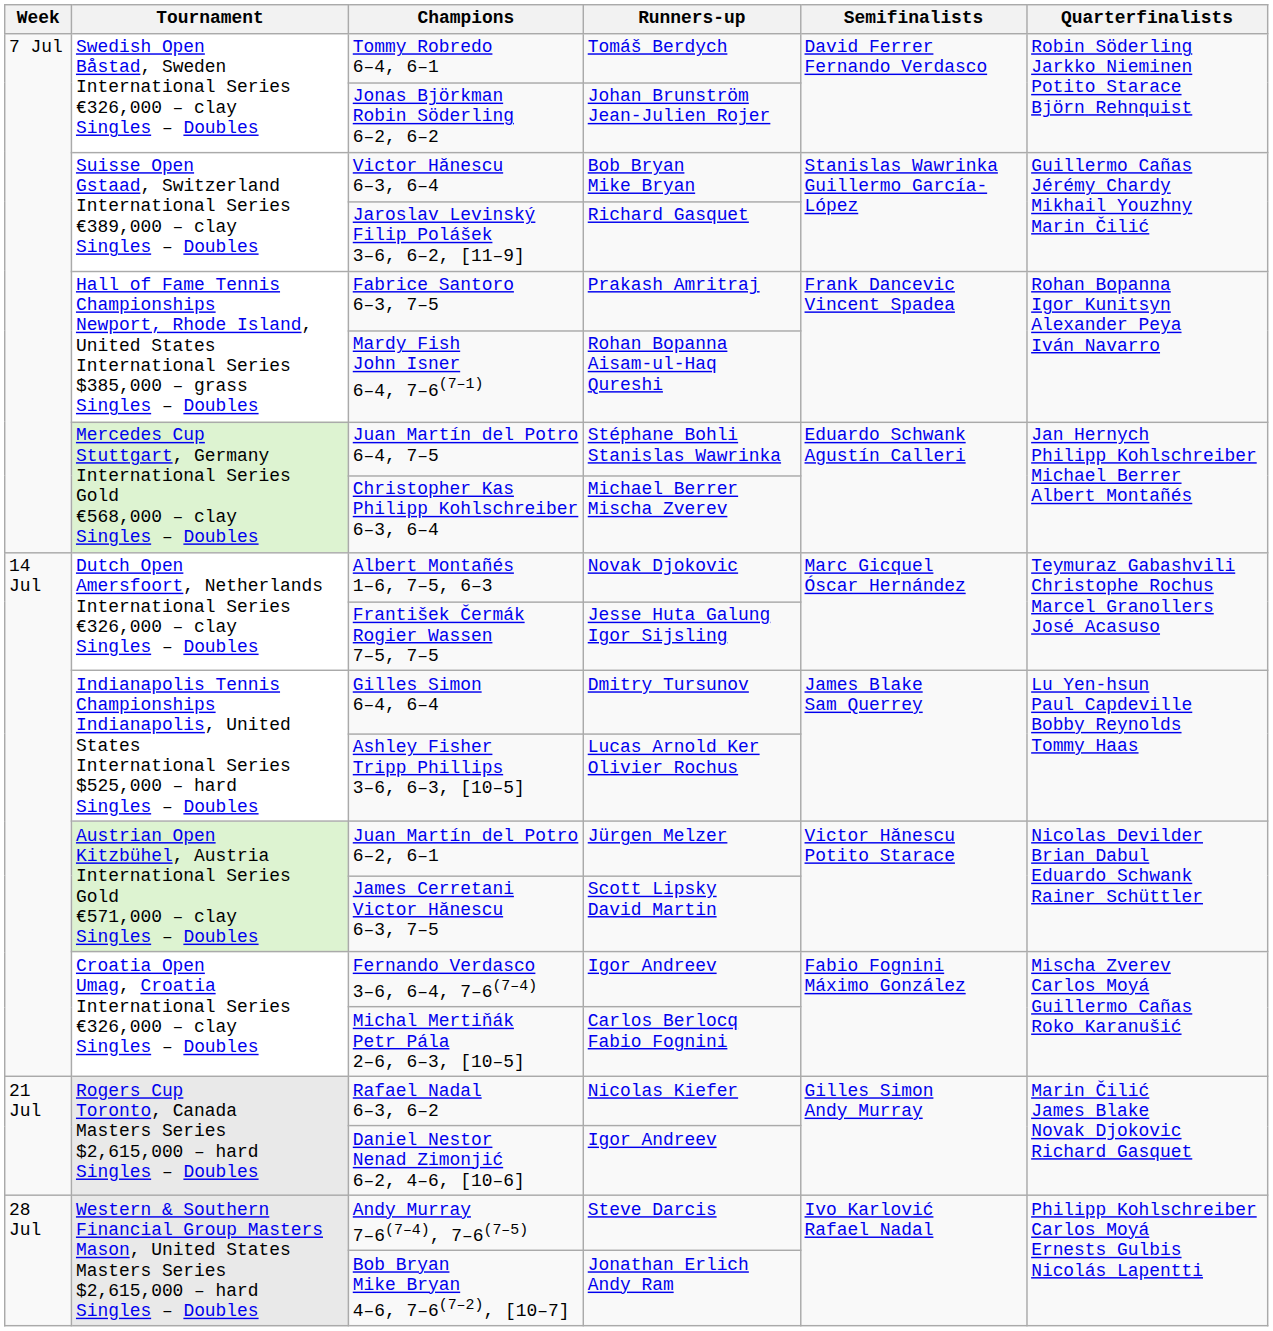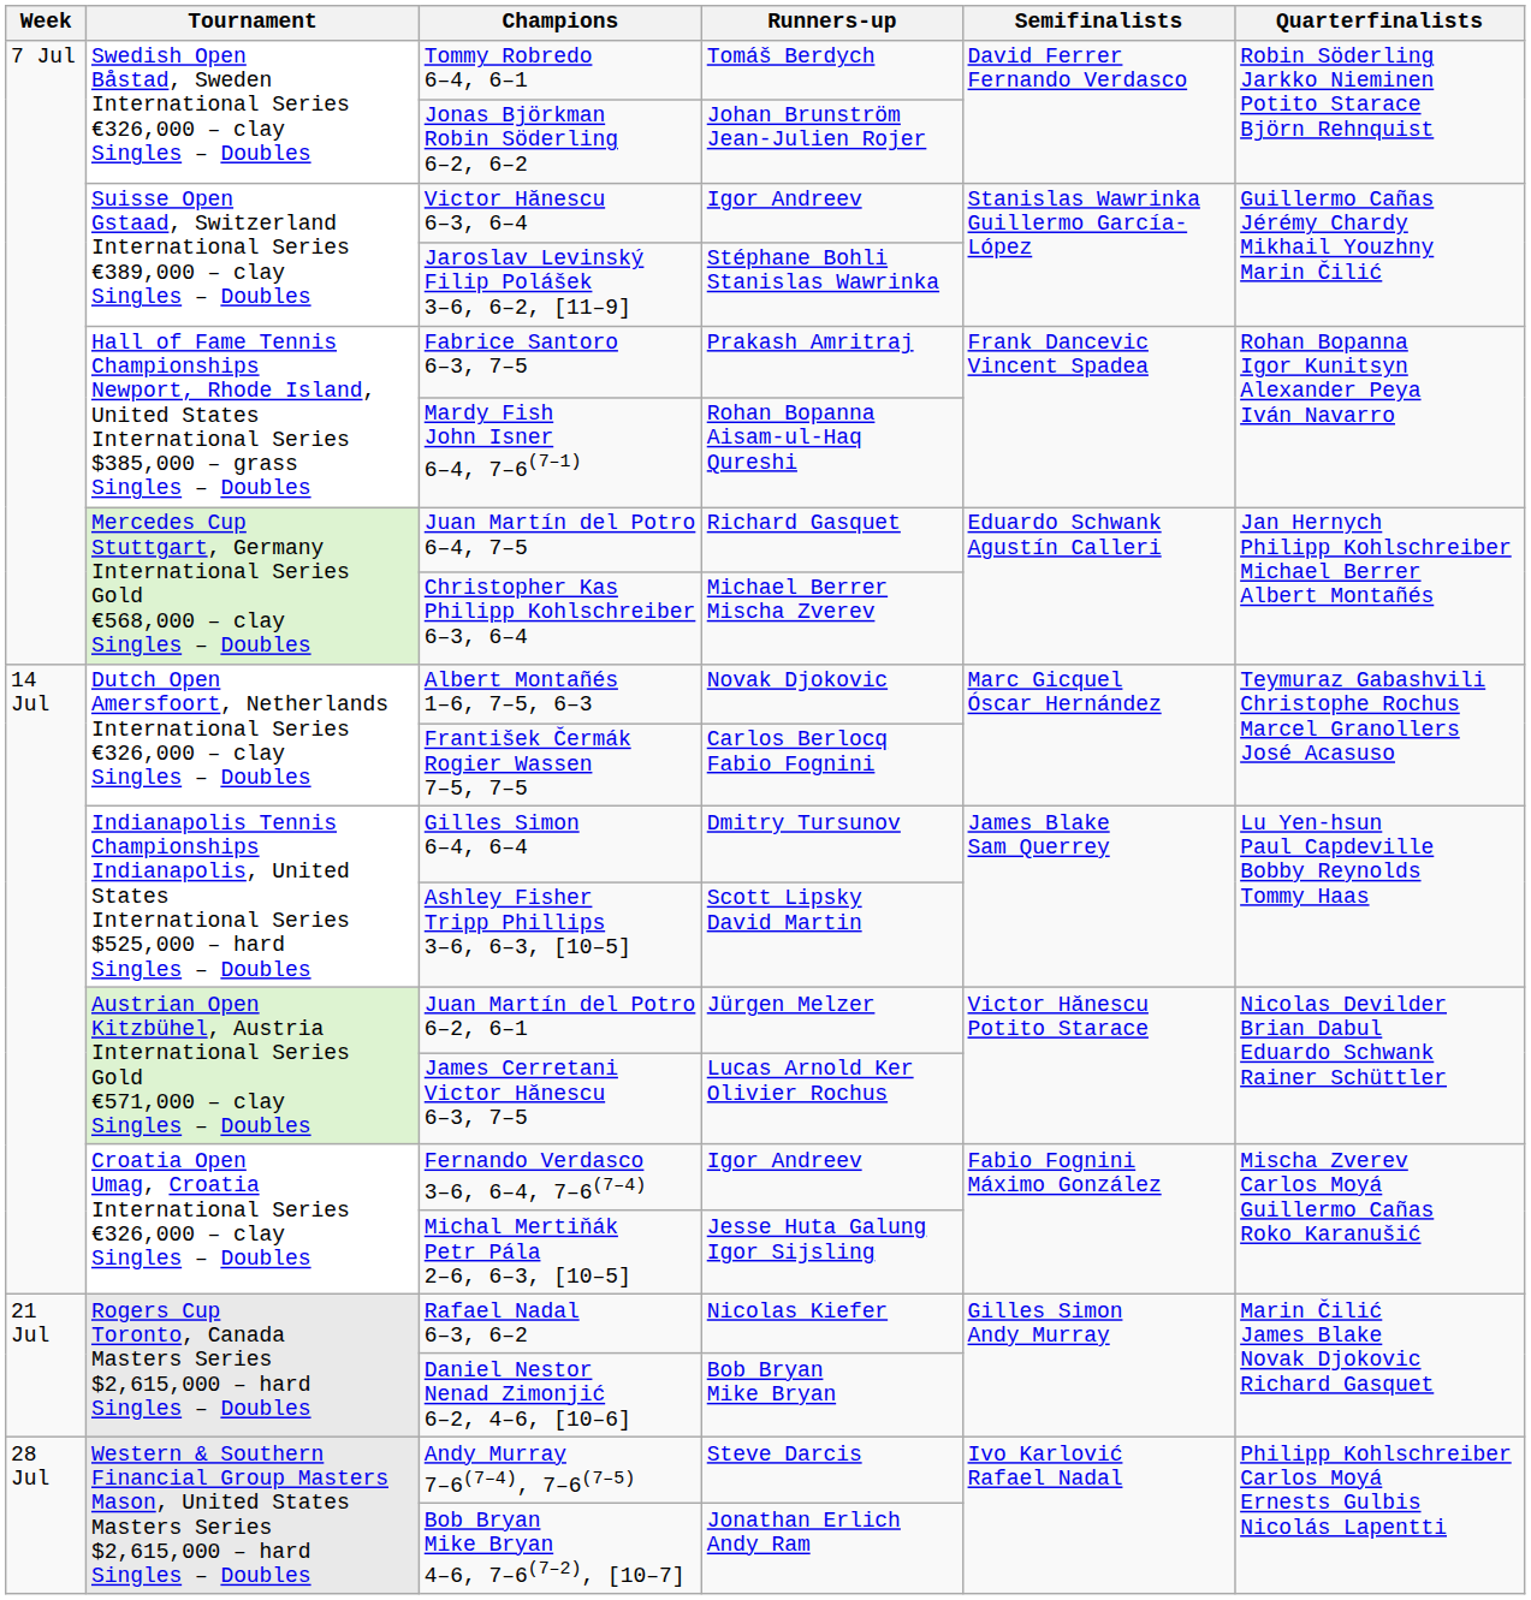Victor Hănescu 6–3, 6–4 | Runners-up: Bob Bryan Mike Bryan -> Igor Andreev
Jaroslav Levinský Filip Polášek 3–6, 6–2, [11–9] | Runners-up: Richard Gasquet -> Stéphane Bohli Stanislas Wawrinka
Juan Martín del Potro 6–4, 7–5 | Runners-up: Stéphane Bohli Stanislas Wawrinka -> Richard Gasquet
František Čermák Rogier Wassen 7–5, 7–5 | Runners-up: Jesse Huta Galung Igor Sijsling -> Carlos Berlocq Fabio Fognini
Ashley Fisher Tripp Phillips 3–6, 6–3, [10–5] | Runners-up: Lucas Arnold Ker Olivier Rochus -> Scott Lipsky David Martin
James Cerretani Victor Hănescu 6–3, 7–5 | Runners-up: Scott Lipsky David Martin -> Lucas Arnold Ker Olivier Rochus
Michal Mertiňák Petr Pála 2–6, 6–3, [10–5] | Runners-up: Carlos Berlocq Fabio Fognini -> Jesse Huta Galung Igor Sijsling
Daniel Nestor Nenad Zimonjić 6–2, 4–6, [10–6] | Runners-up: Igor Andreev -> Bob Bryan Mike Bryan
